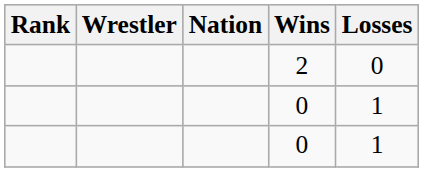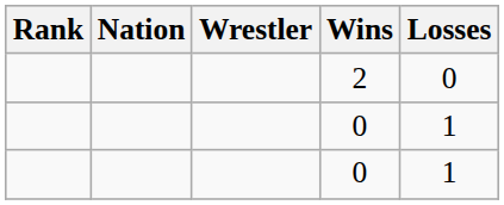columns swapped: Wrestler <-> Nation
